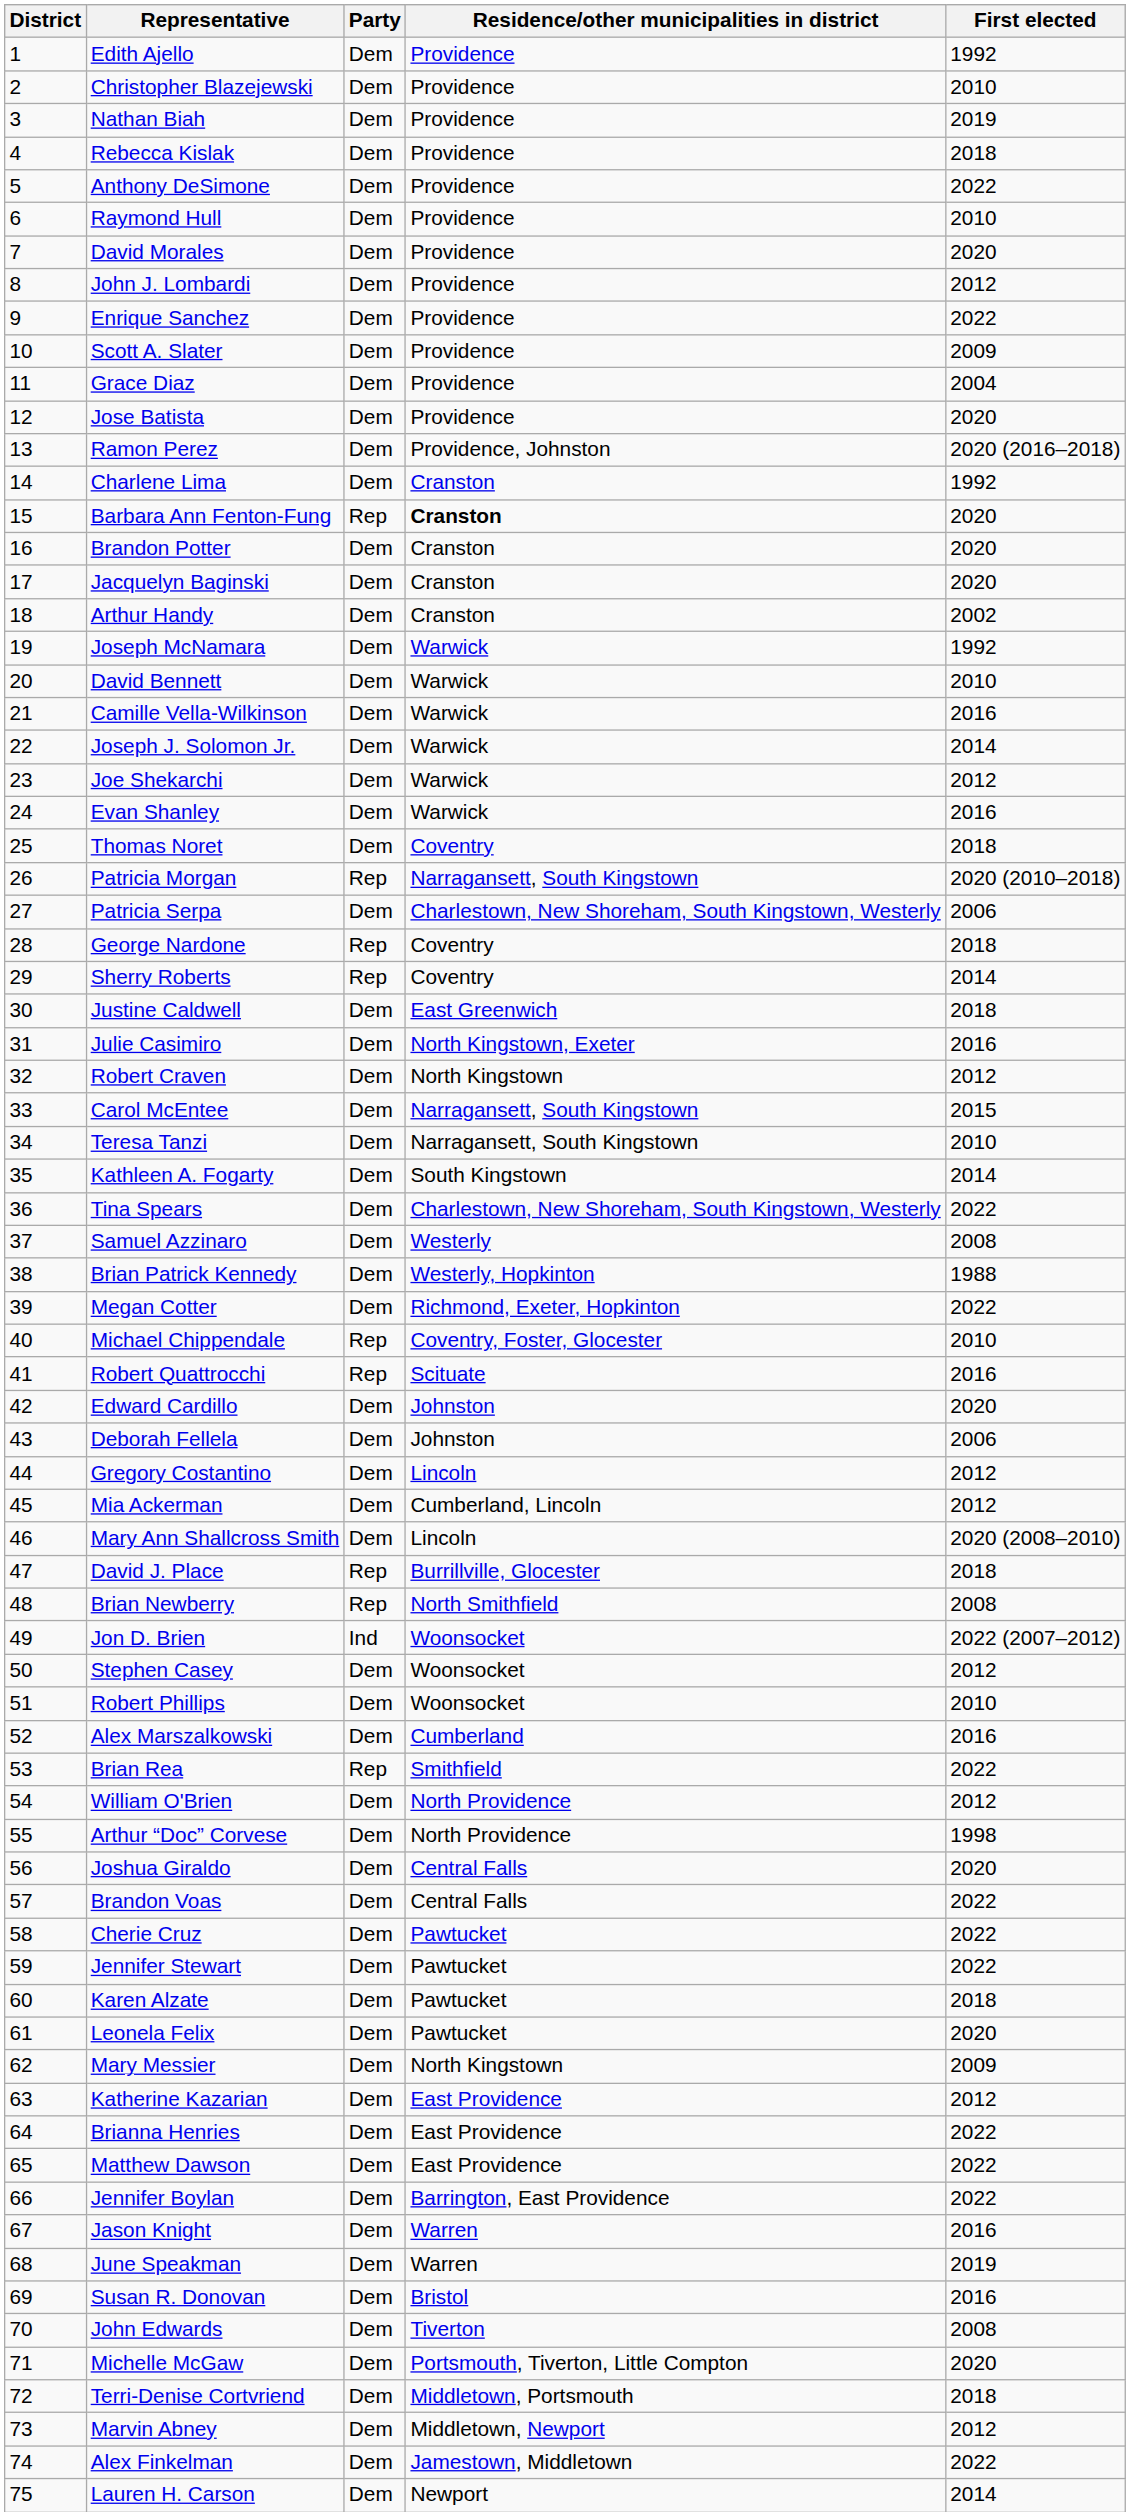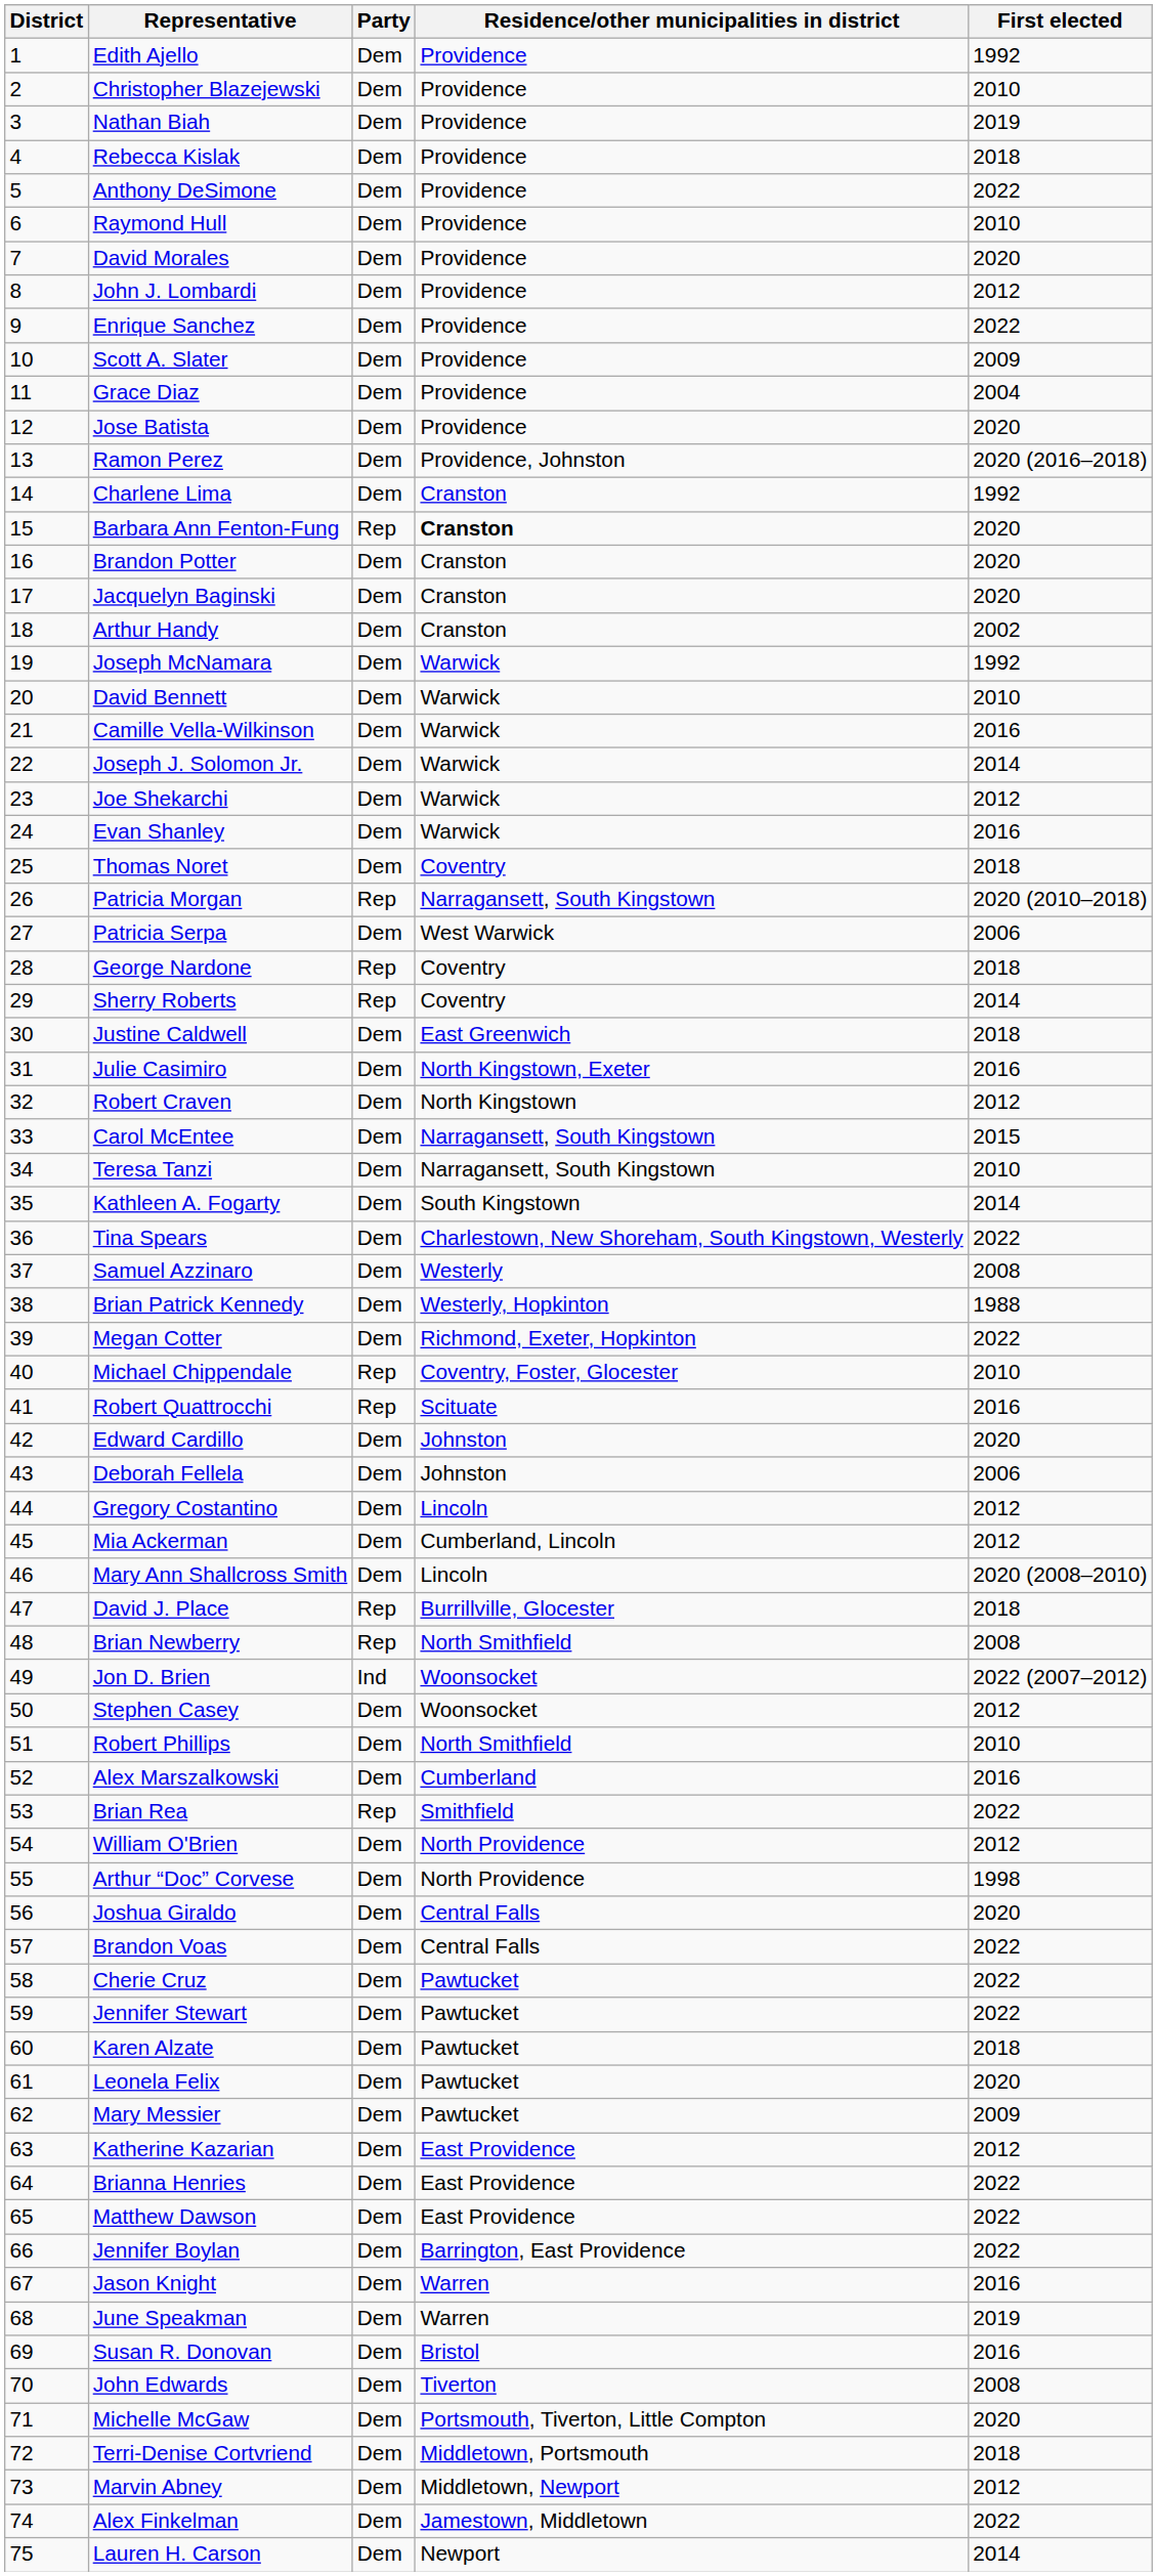Patricia Serpa | Residence/other municipalities in district: Charlestown, New Shoreham, South Kingstown, Westerly -> West Warwick
Robert Phillips | Residence/other municipalities in district: Woonsocket -> North Smithfield
Mary Messier | Residence/other municipalities in district: North Kingstown -> Pawtucket
